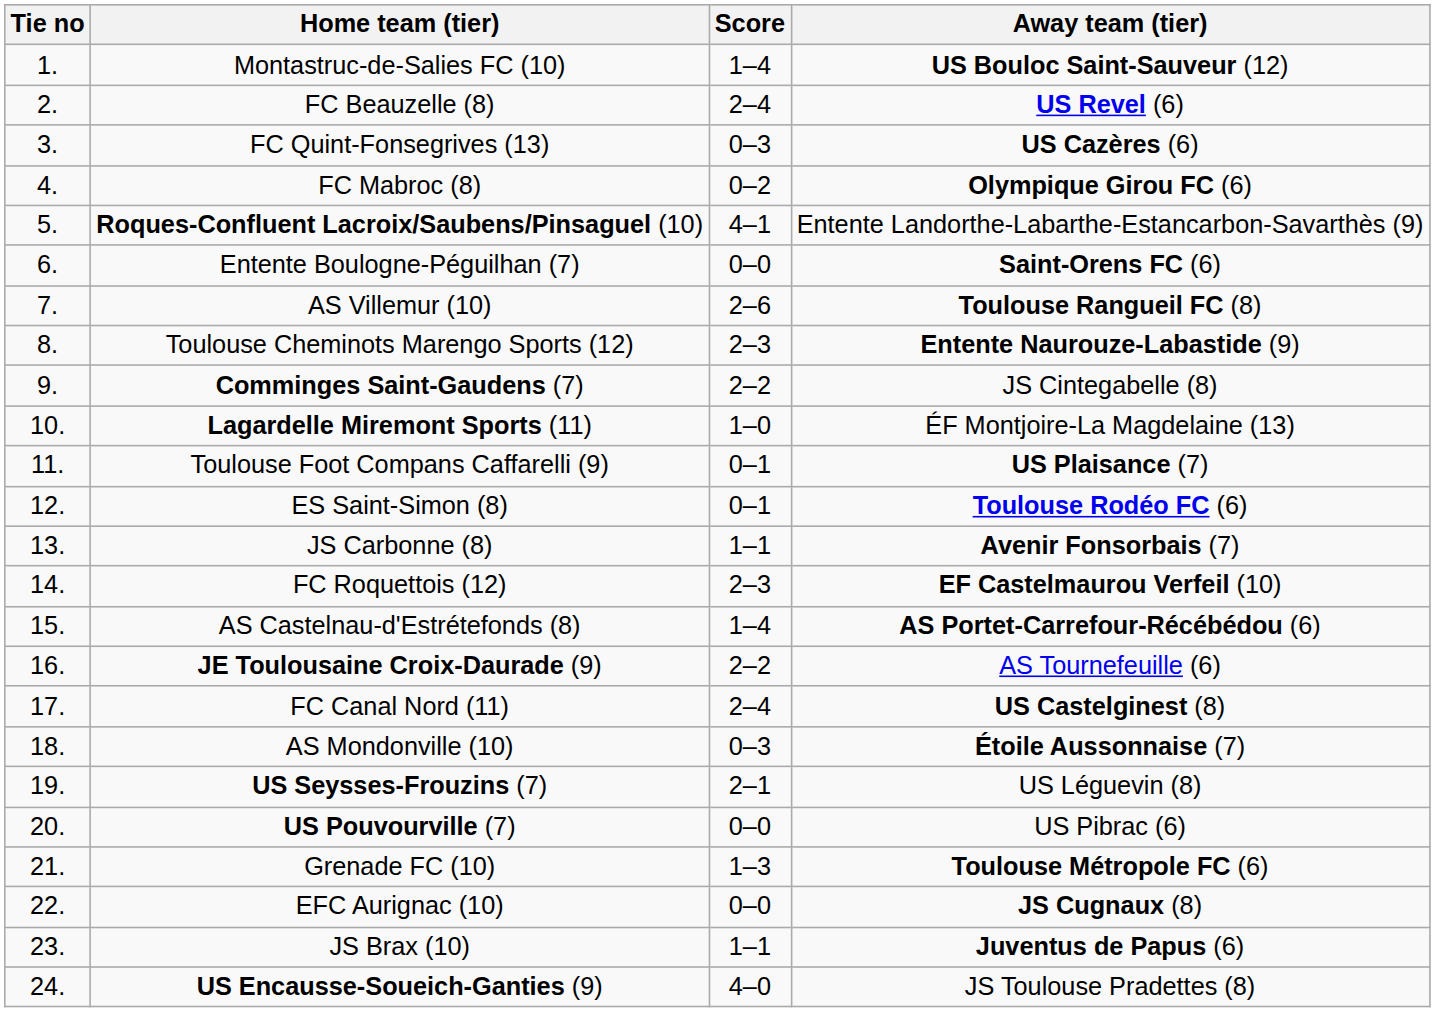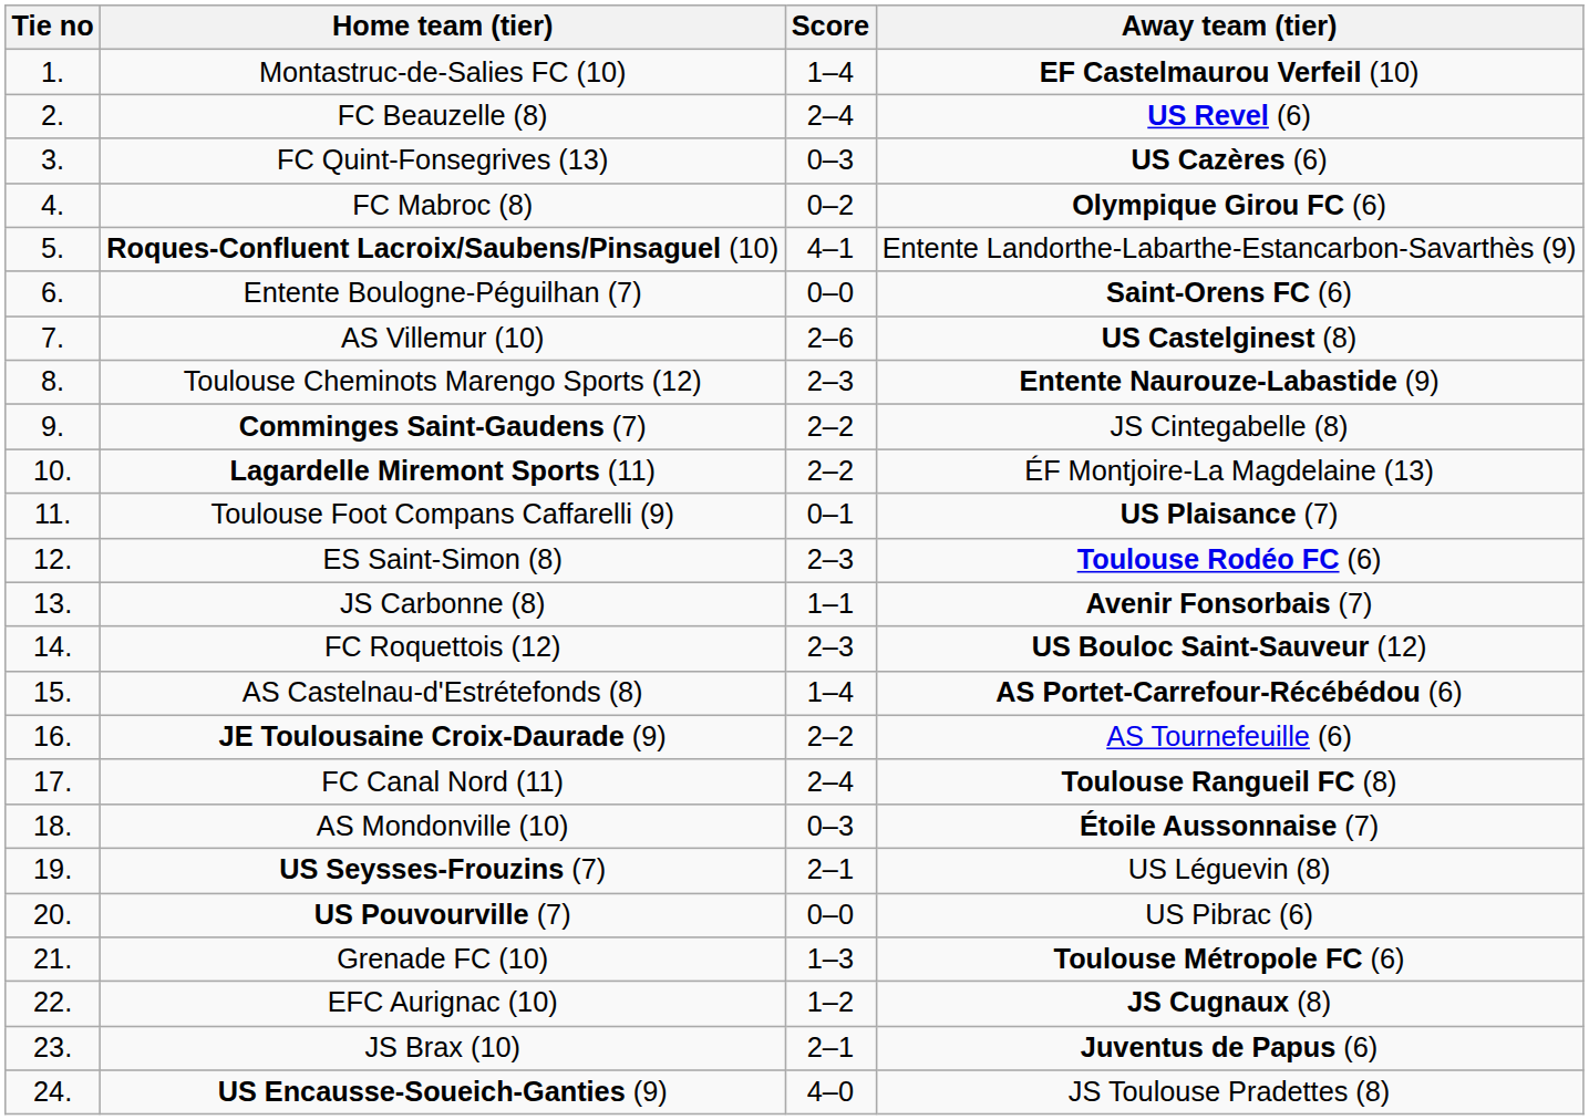Montastruc-de-Salies FC (10) | Away team (tier): US Bouloc Saint-Sauveur (12) -> EF Castelmaurou Verfeil (10)
AS Villemur (10) | Away team (tier): Toulouse Rangueil FC (8) -> US Castelginest (8)
Lagardelle Miremont Sports (11) | Score: 1–0 -> 2–2
ES Saint-Simon (8) | Score: 0–1 -> 2–3
FC Roquettois (12) | Away team (tier): EF Castelmaurou Verfeil (10) -> US Bouloc Saint-Sauveur (12)
FC Canal Nord (11) | Away team (tier): US Castelginest (8) -> Toulouse Rangueil FC (8)
EFC Aurignac (10) | Score: 0–0 -> 1–2
JS Brax (10) | Score: 1–1 -> 2–1
